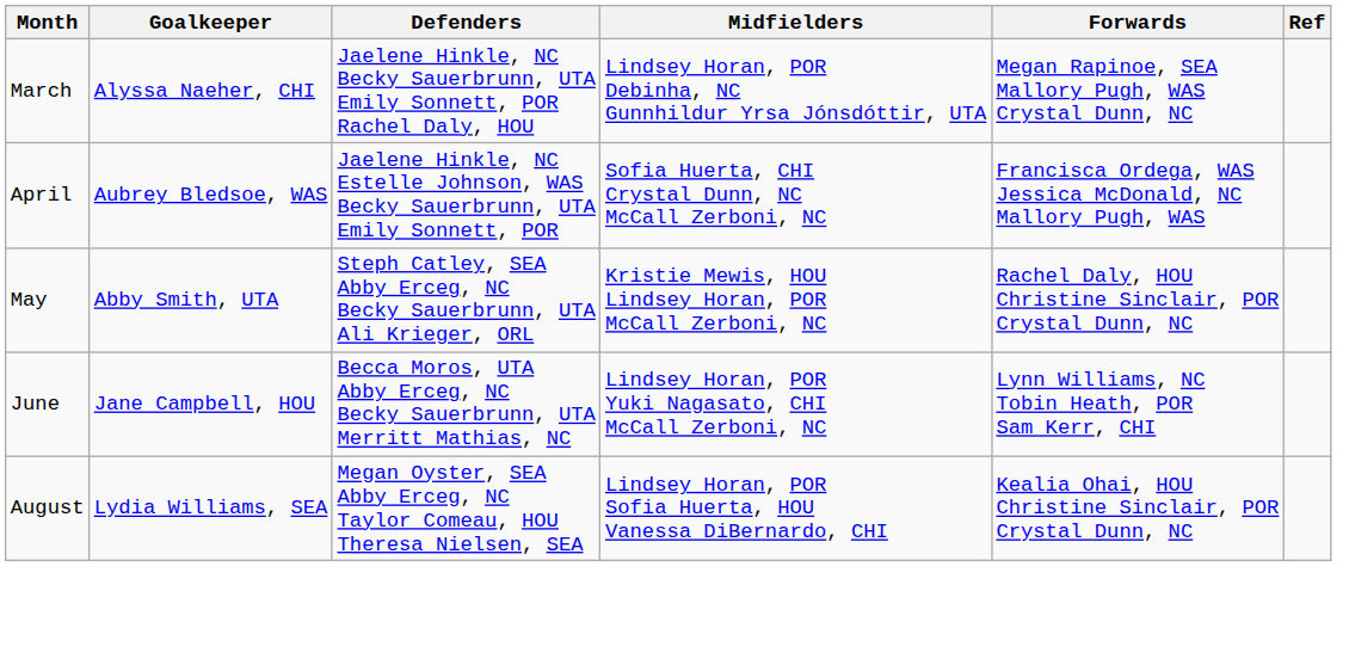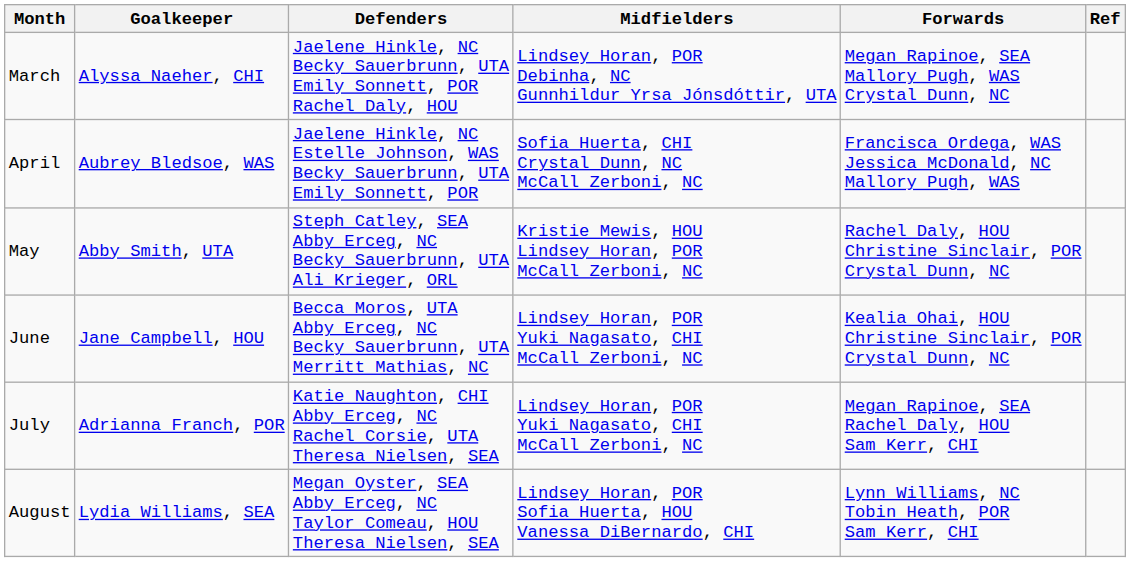June | Forwards: Lynn Williams, NC Tobin Heath, POR Sam Kerr, CHI -> Kealia Ohai, HOU Christine Sinclair, POR Crystal Dunn, NC
+ row: July | Adrianna Franch, POR | Katie Naughton, CHI Abby Erceg, NC Rachel Corsie, UTA Theresa Nielsen, SEA | Lindsey Horan, POR Yuki Nagasato, CHI McCall Zerboni, NC | Megan Rapinoe, SEA Rachel Daly, HOU Sam Kerr, CHI
August | Forwards: Kealia Ohai, HOU Christine Sinclair, POR Crystal Dunn, NC -> Lynn Williams, NC Tobin Heath, POR Sam Kerr, CHI
